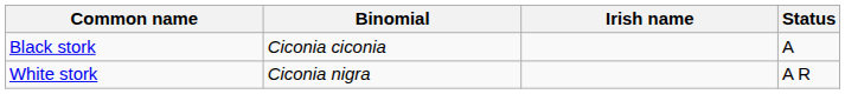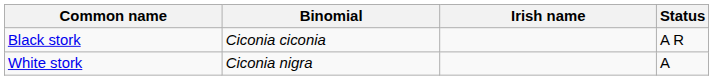Black stork | Status: A -> A R
White stork | Status: A R -> A
